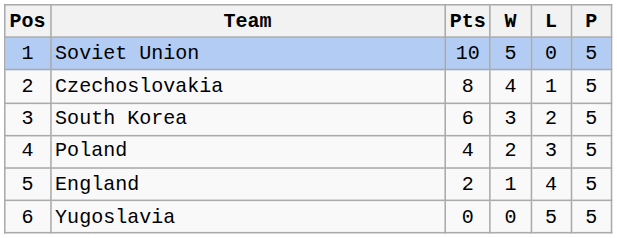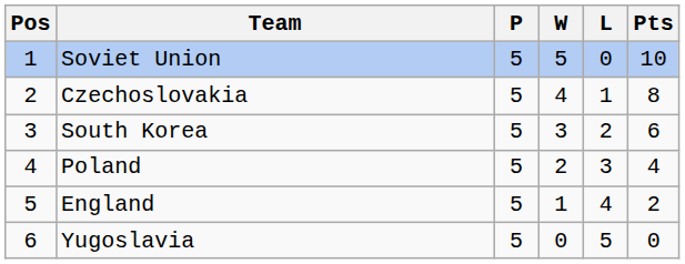columns swapped: P <-> Pts
